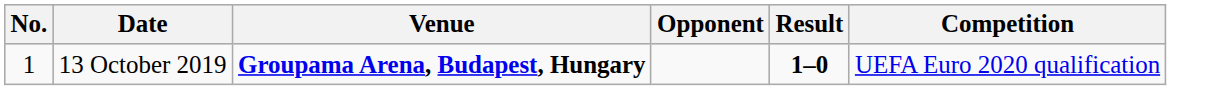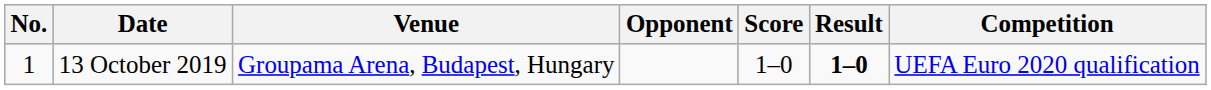+ column: Score | 1–0
13 October 2019 | Venue: bold -> normal
